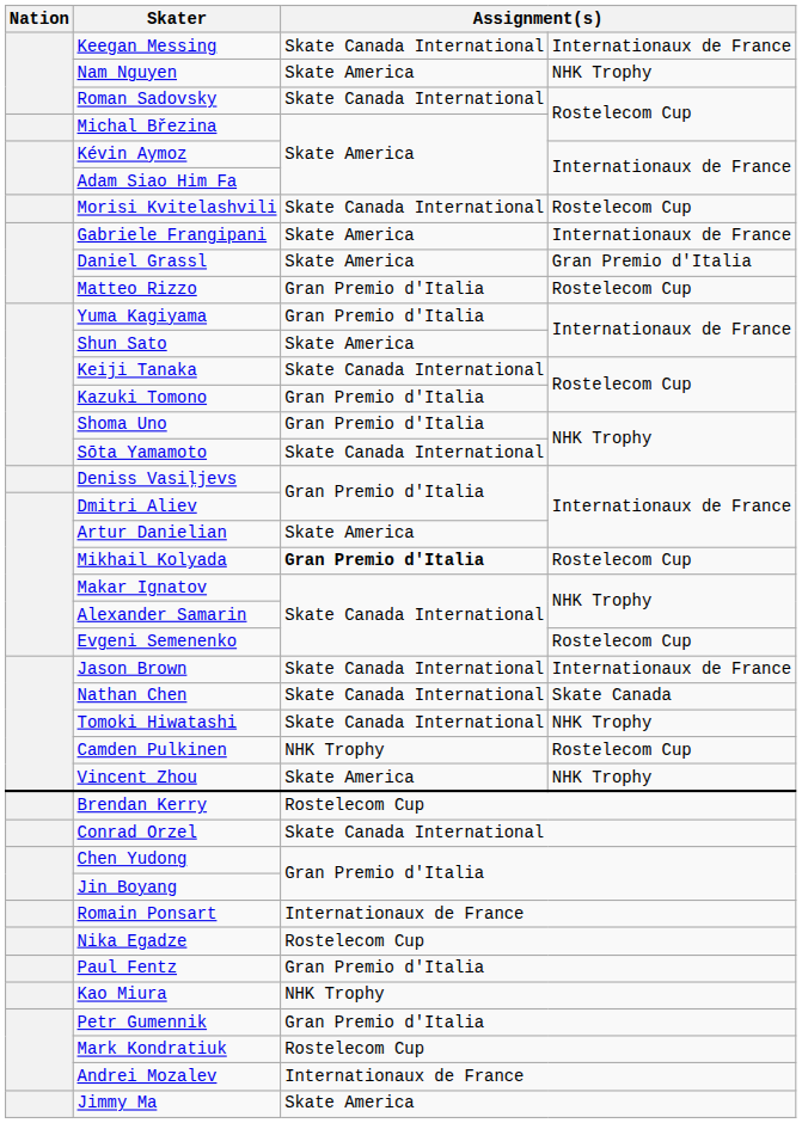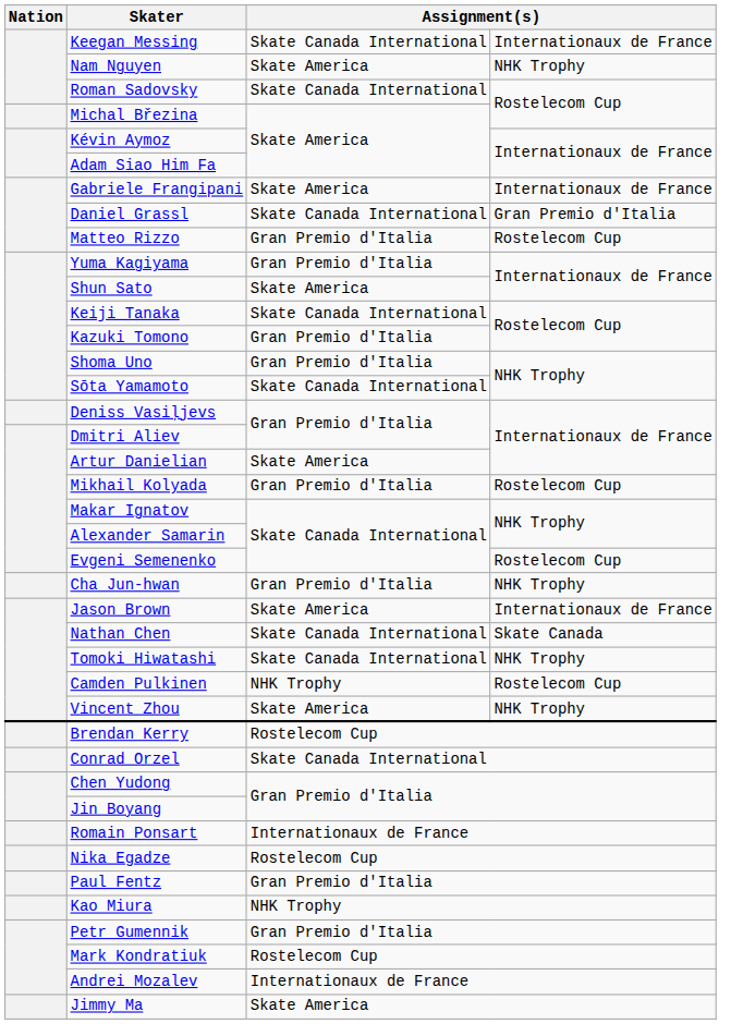- row: Morisi Kvitelashvili | Skate Canada International | Rostelecom Cup
Daniel Grassl | column 3: Skate America -> Skate Canada International
Mikhail Kolyada | column 3: bold -> normal
+ row: Cha Jun-hwan | Gran Premio d'Italia | NHK Trophy
Jason Brown | column 3: Skate Canada International -> Skate America
